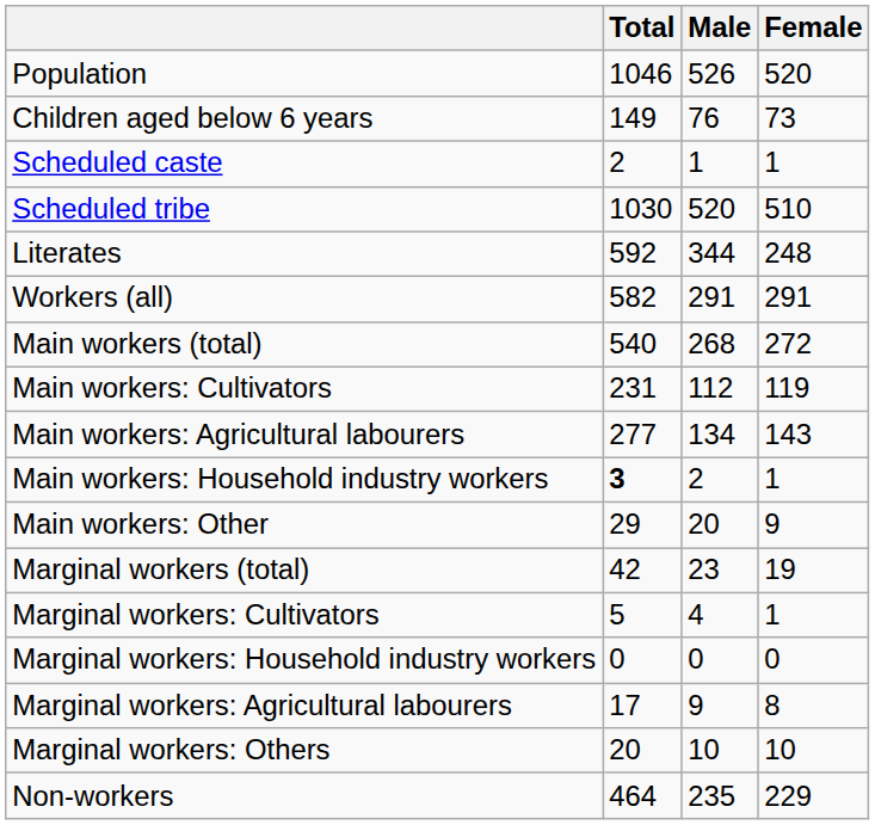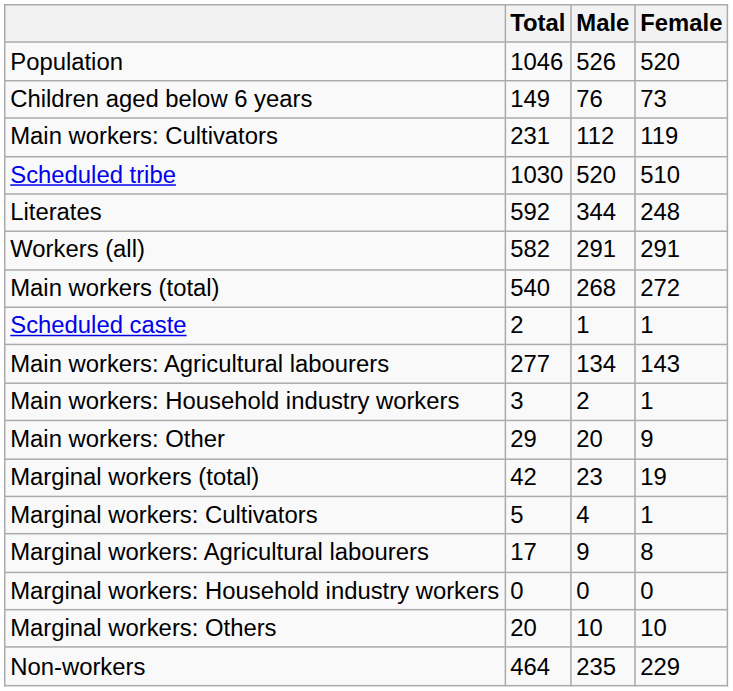rows swapped: Scheduled caste <-> Main workers: Cultivators
Main workers: Household industry workers | Total: bold -> normal
rows swapped: Marginal workers: Agricultural labourers <-> Marginal workers: Household industry workers
